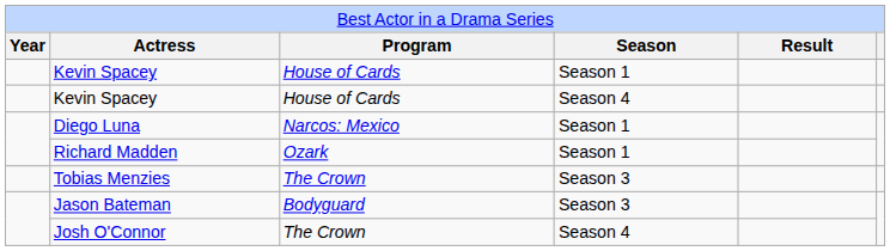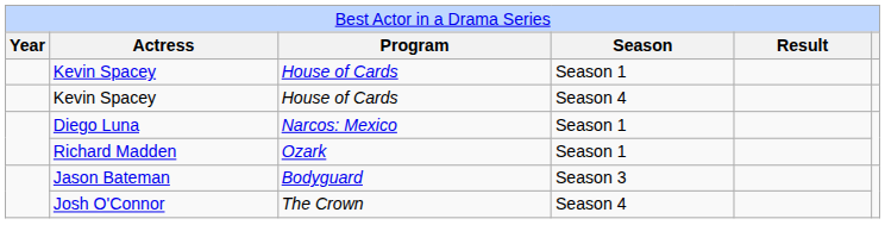- row: Tobias Menzies | The Crown | Season 3
